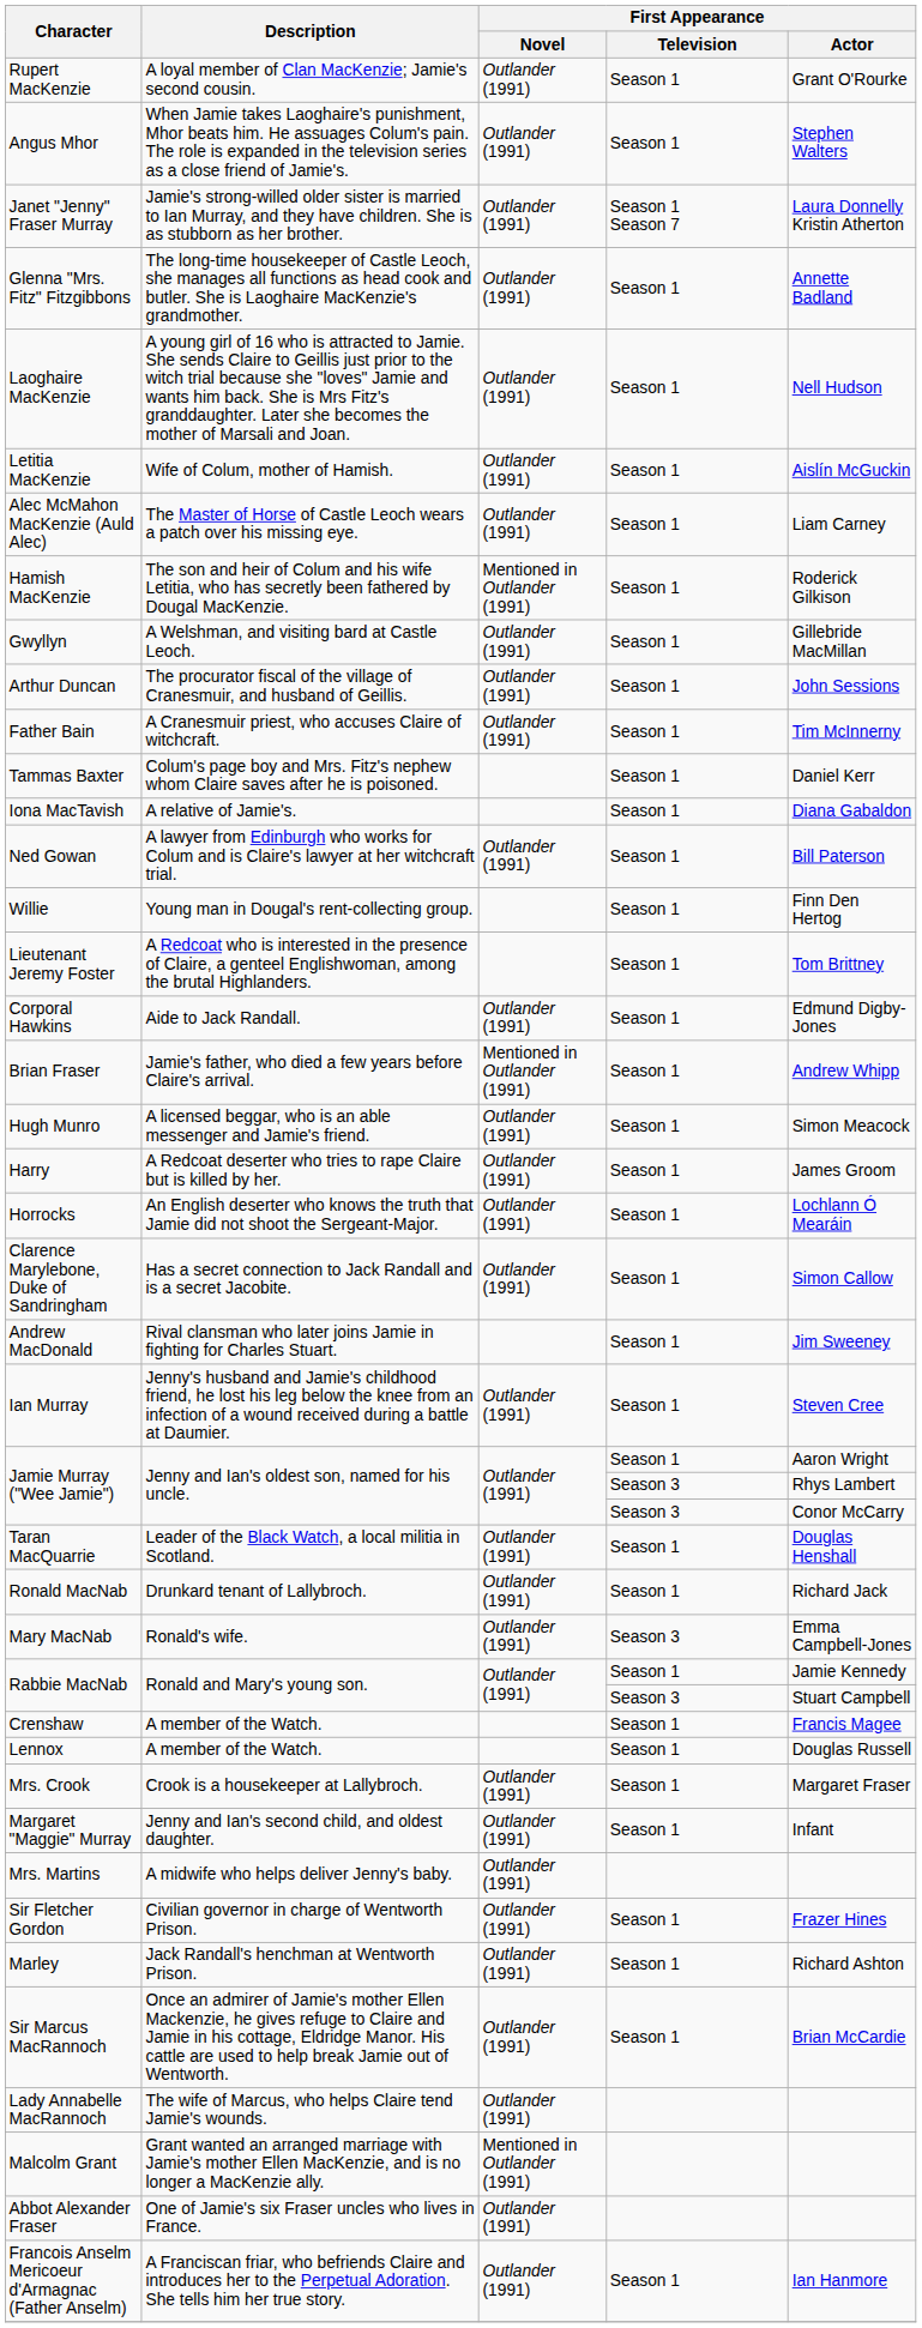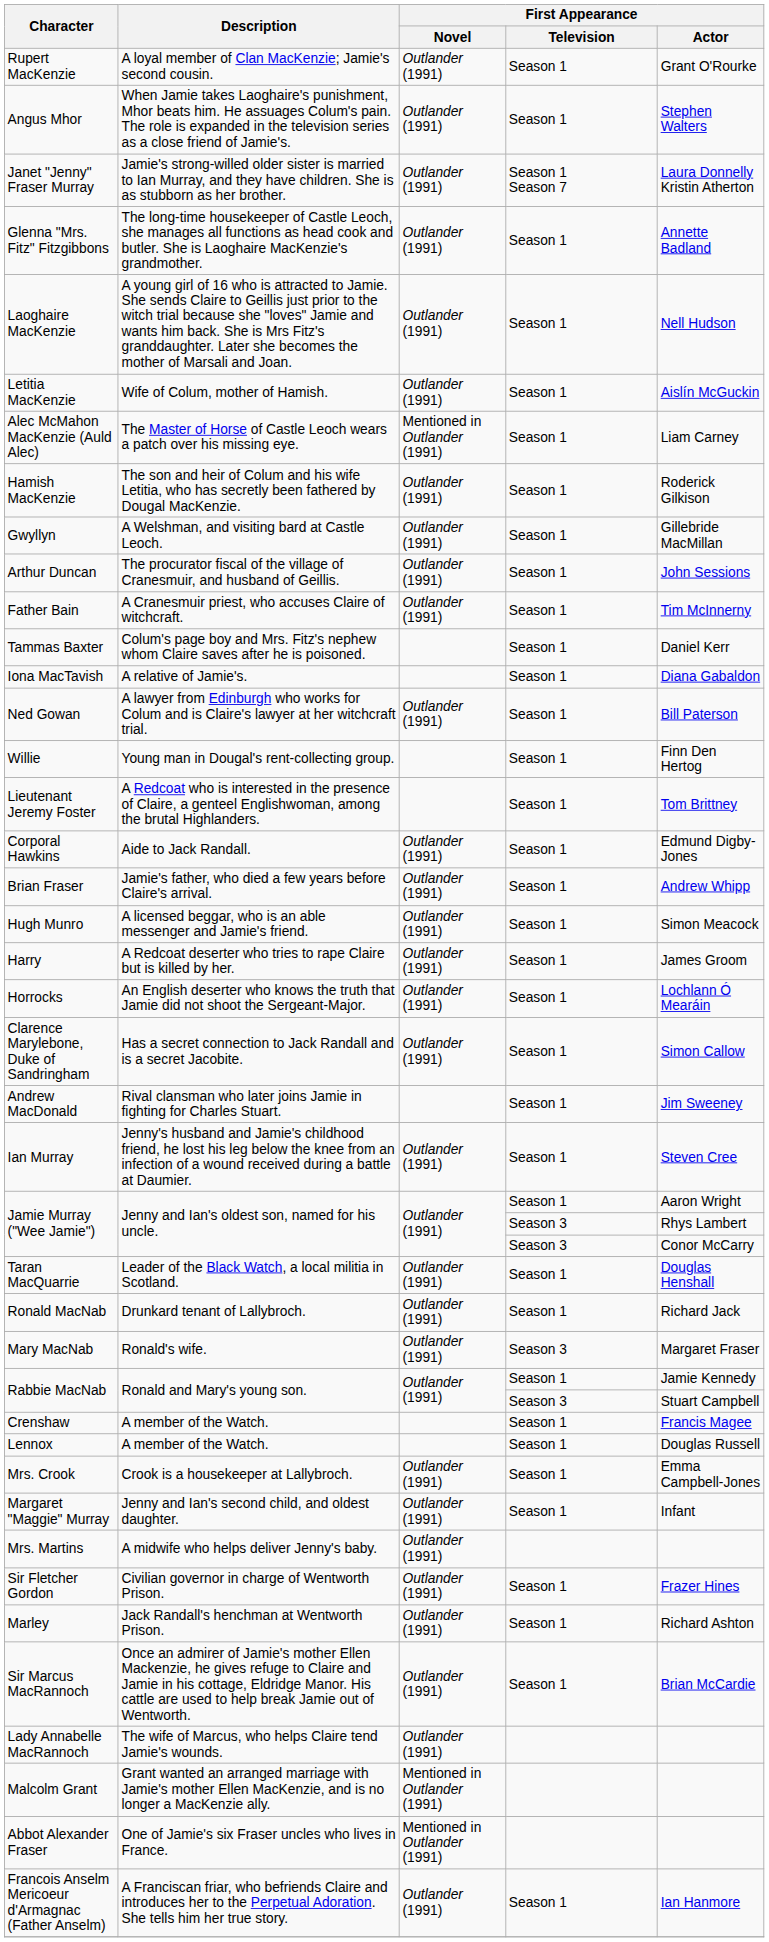Alec McMahon MacKenzie (Auld Alec) | First Appearance / Novel: Outlander (1991) -> Mentioned in Outlander (1991)
Hamish MacKenzie | First Appearance / Novel: Mentioned in Outlander (1991) -> Outlander (1991)
Brian Fraser | First Appearance / Novel: Mentioned in Outlander (1991) -> Outlander (1991)
Mary MacNab | First Appearance / Actor: Emma Campbell-Jones -> Margaret Fraser
Mrs. Crook | First Appearance / Actor: Margaret Fraser -> Emma Campbell-Jones
Abbot Alexander Fraser | First Appearance / Novel: Outlander (1991) -> Mentioned in Outlander (1991)
